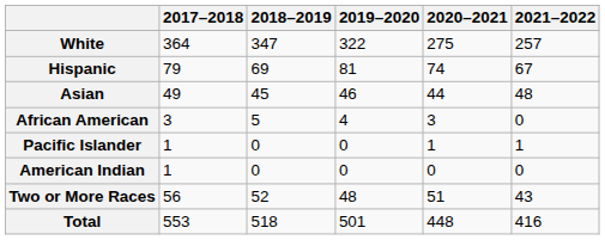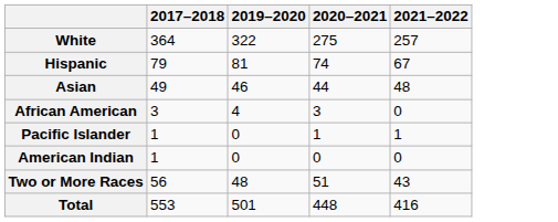- column: 2018–2019 | 347 | 69 | 45 | 5 | 0 | 0 | 52 | 518
